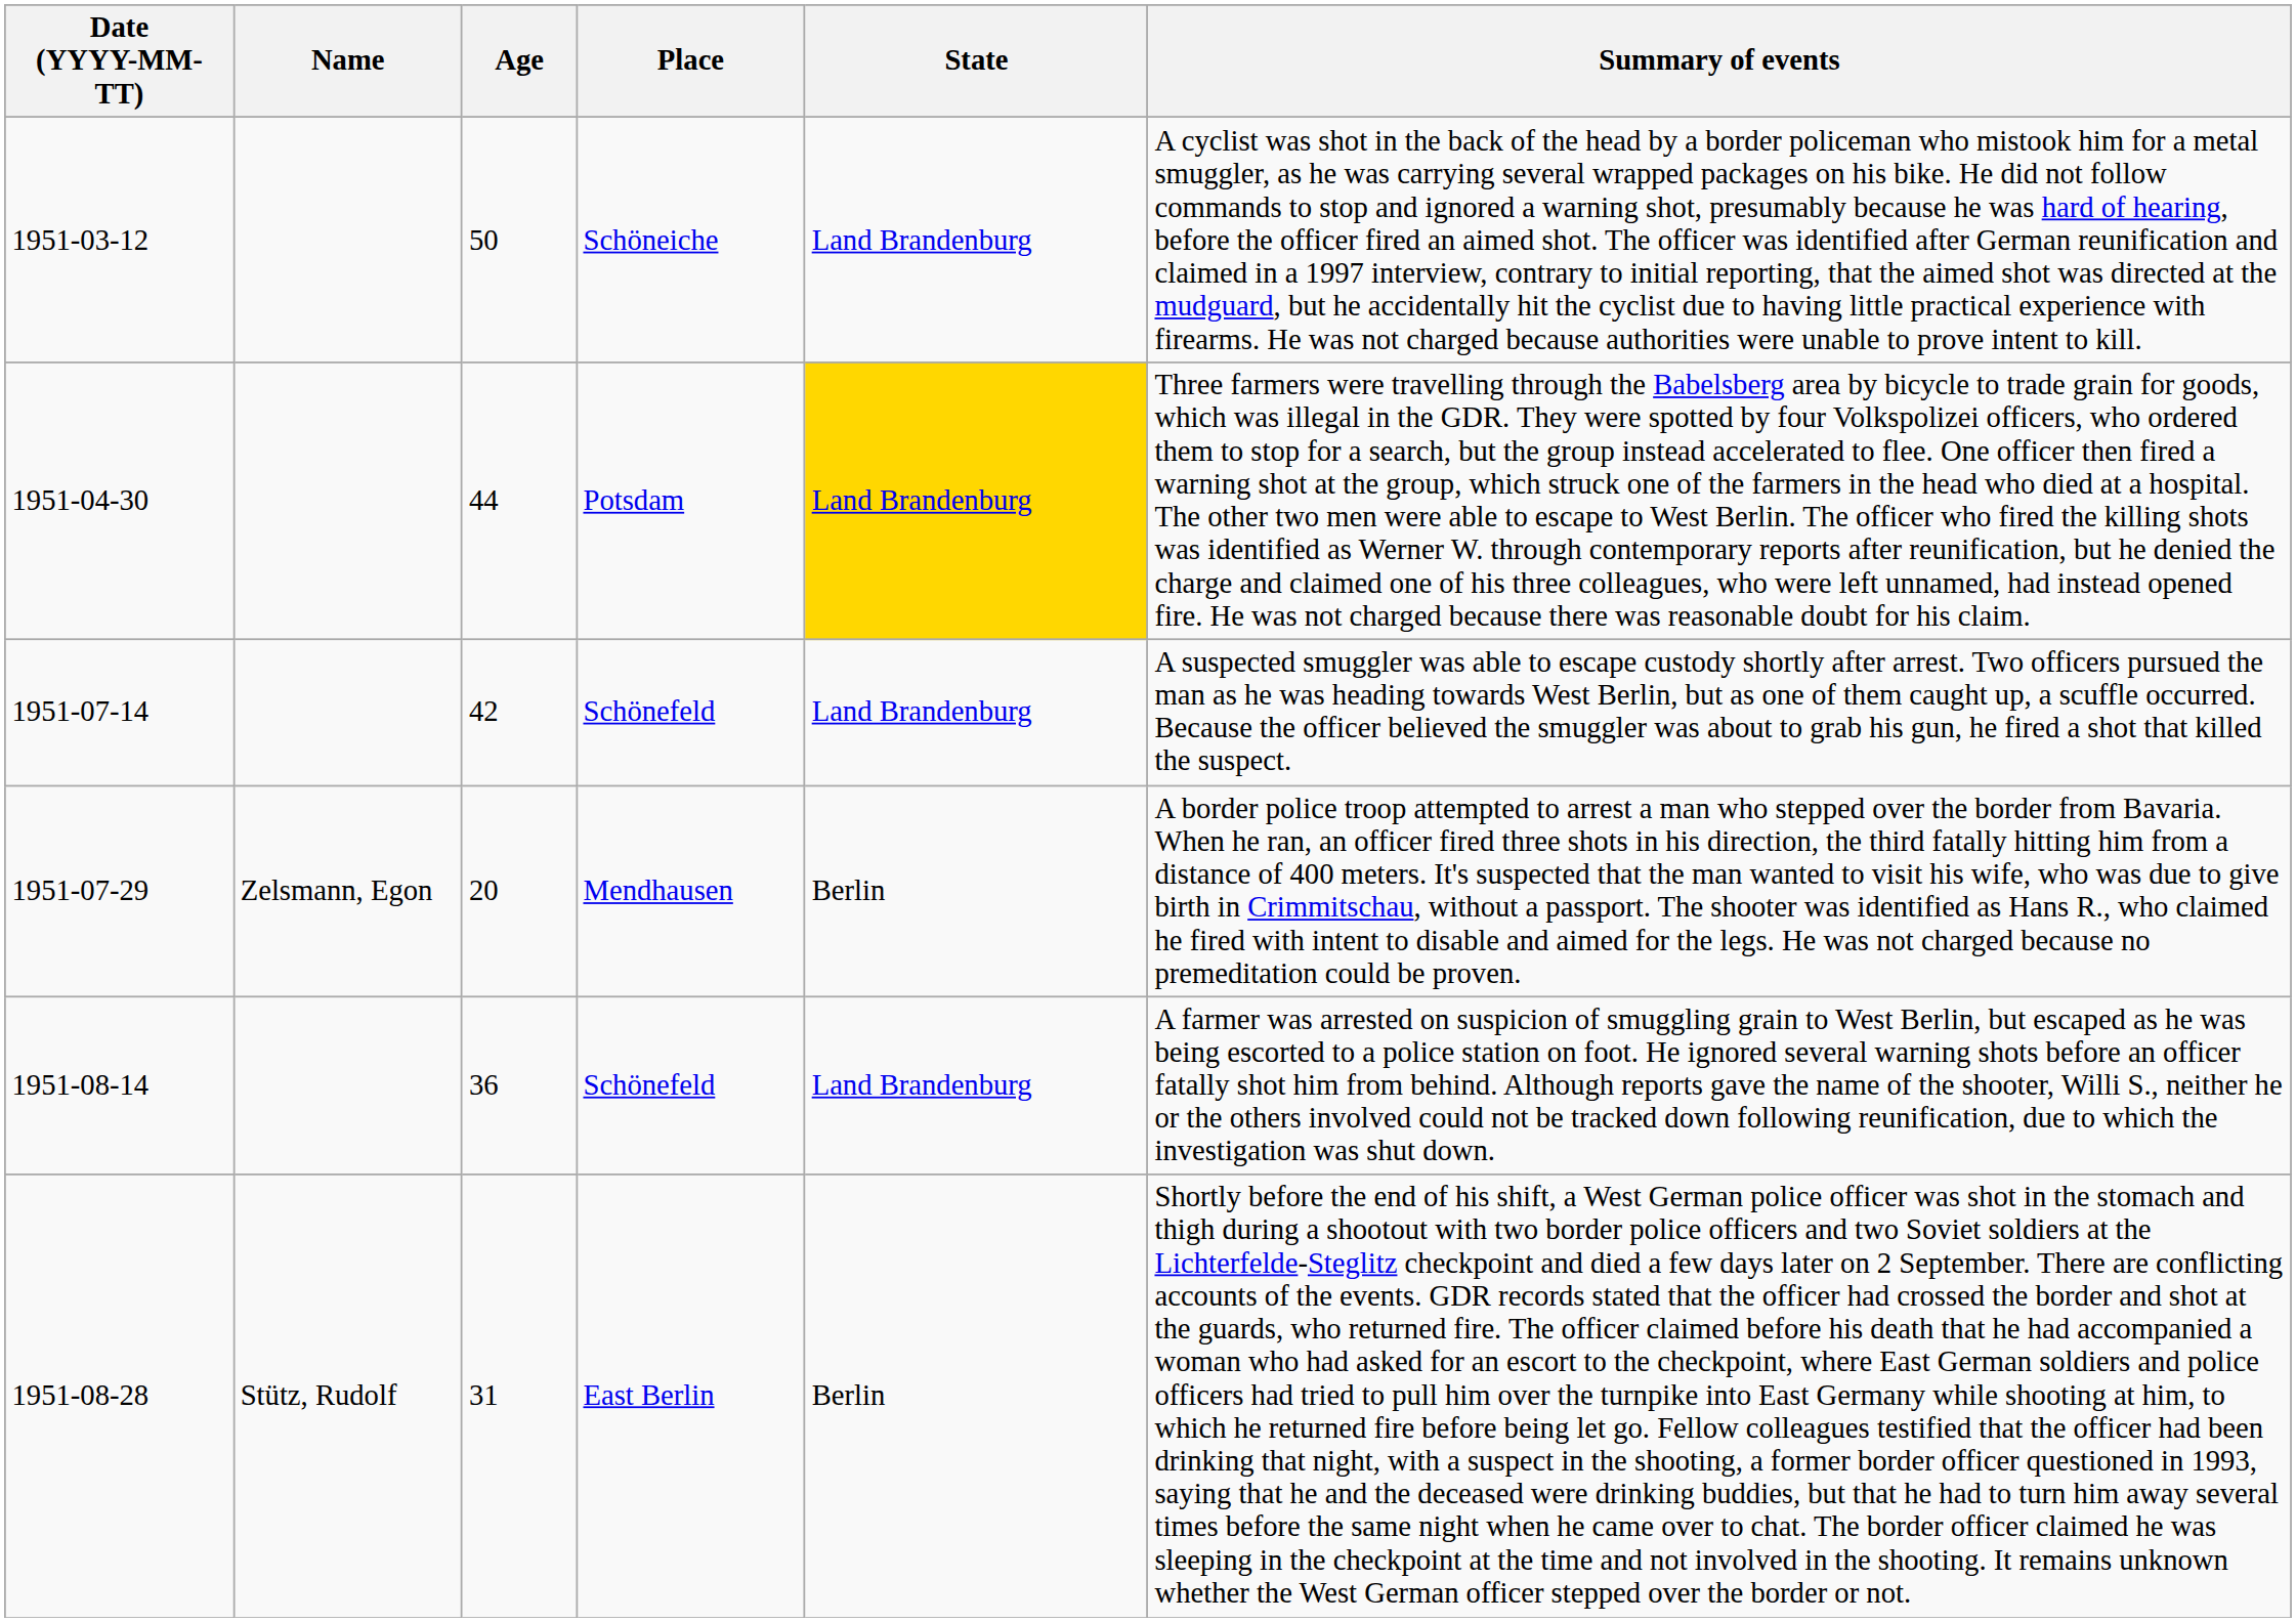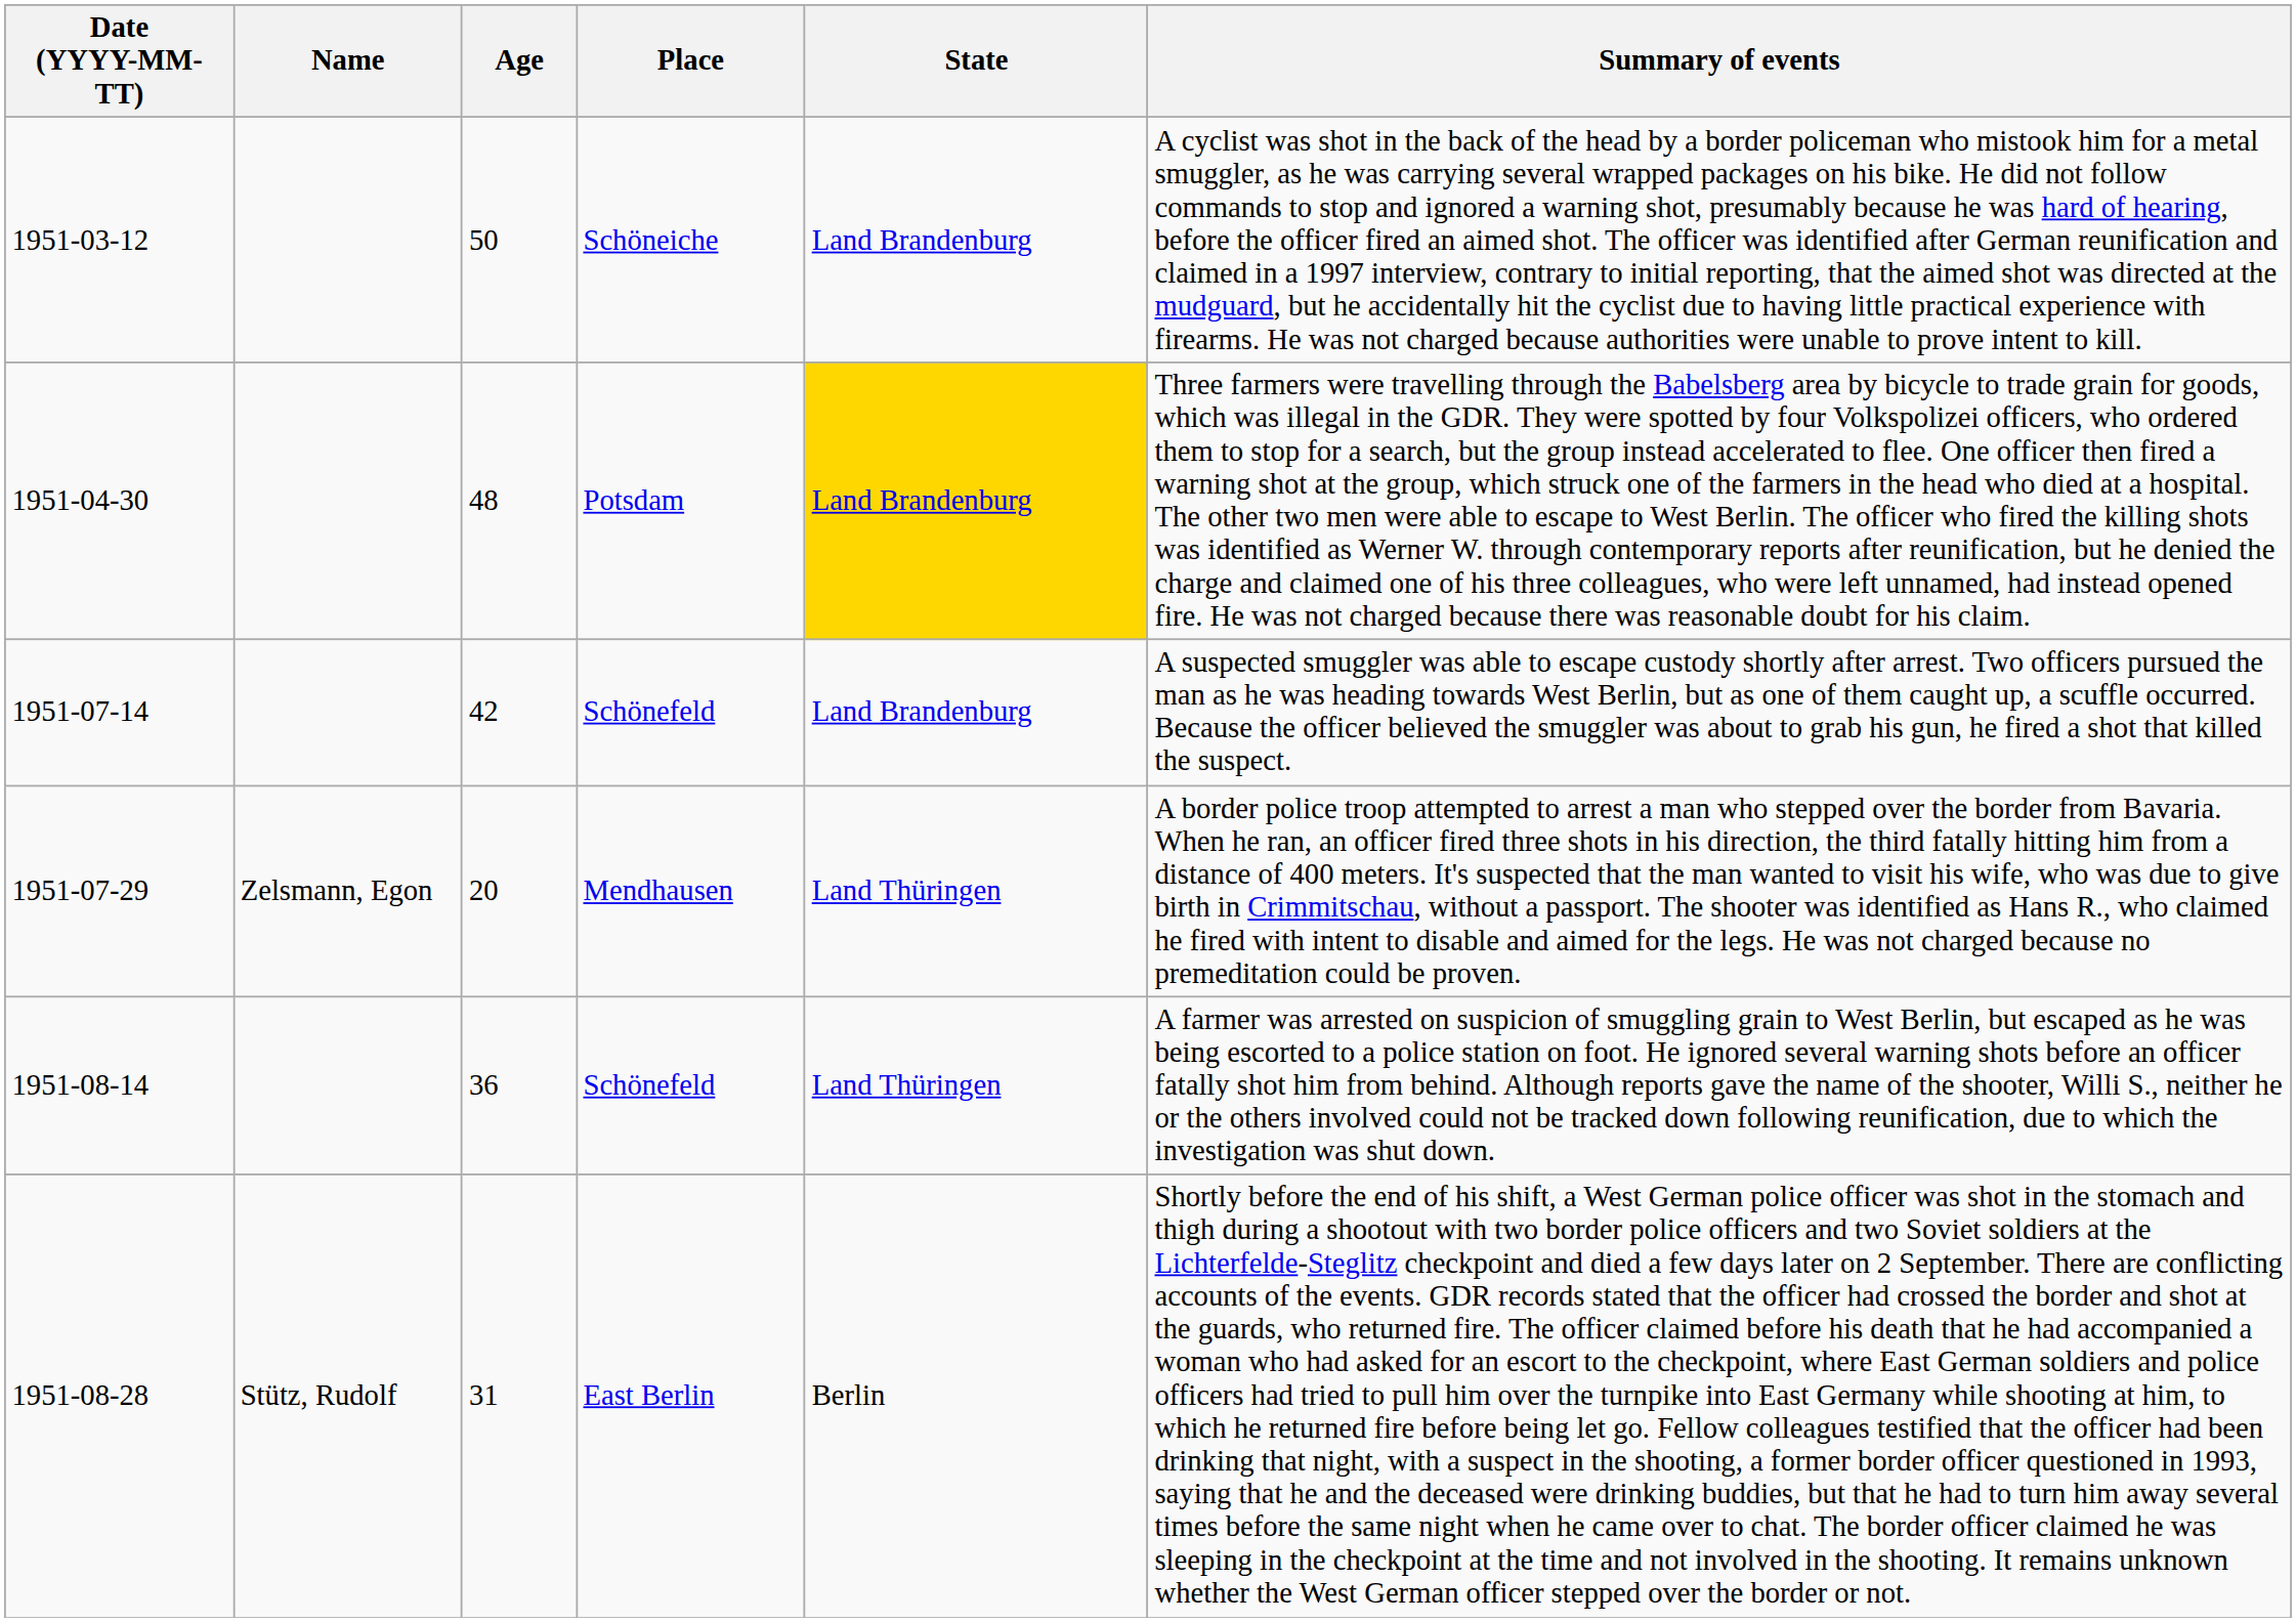1951-04-30 | Age: 44 -> 48
1951-07-29 | State: Berlin -> Land Thüringen
1951-08-14 | State: Land Brandenburg -> Land Thüringen
